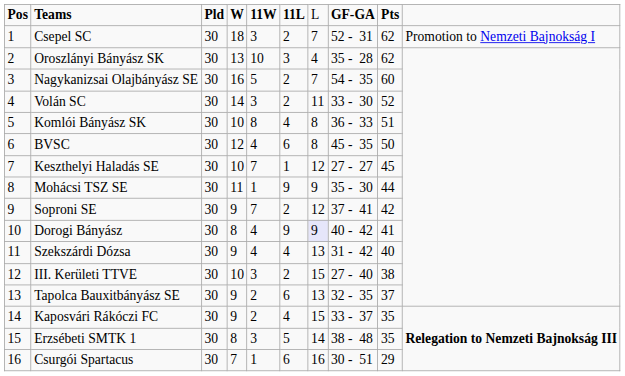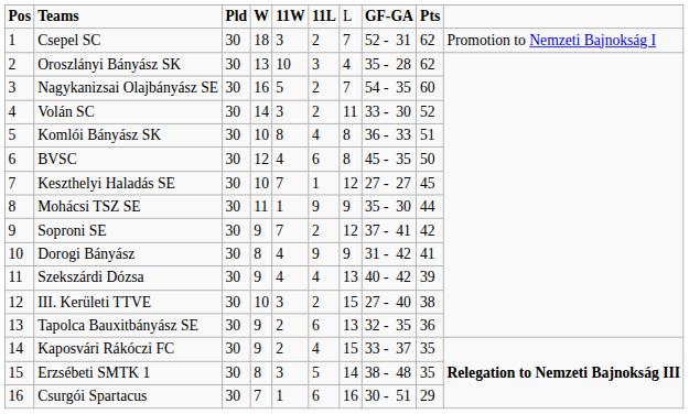Dorogi Bányász | column 7: lavender background -> no background
Dorogi Bányász | column 8: 40 - 42 -> 31 - 42
Szekszárdi Dózsa | column 8: 31 - 42 -> 40 - 42
Szekszárdi Dózsa | column 9: 40 -> 39
Tapolca Bauxitbányász SE | column 9: 37 -> 36
